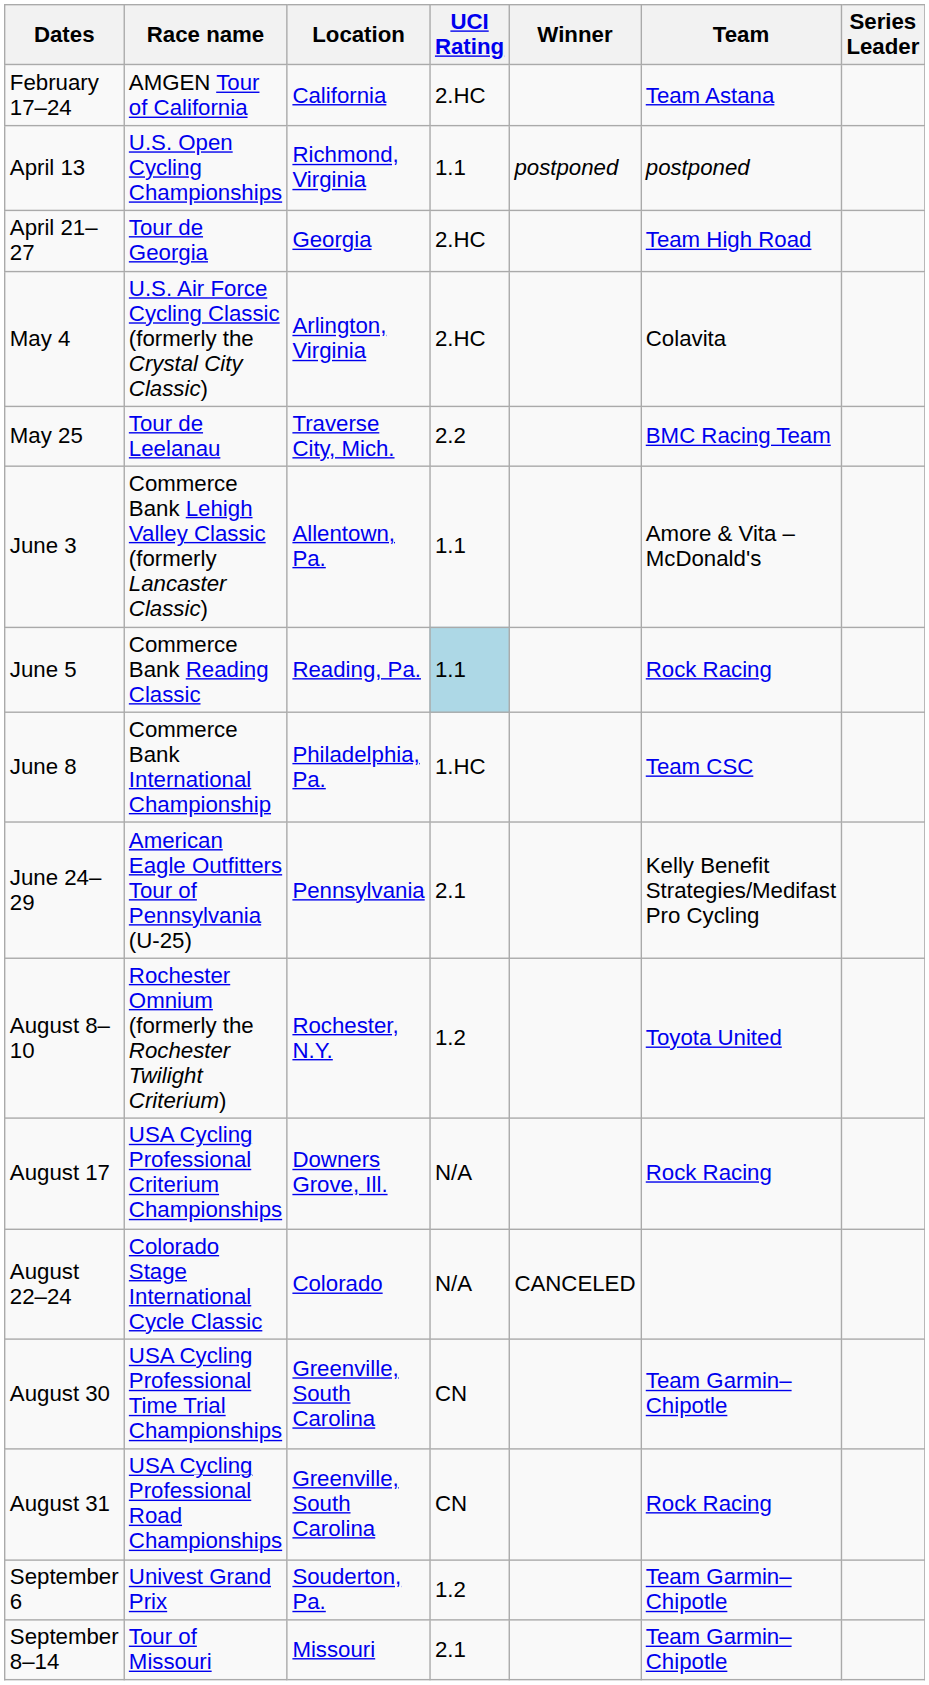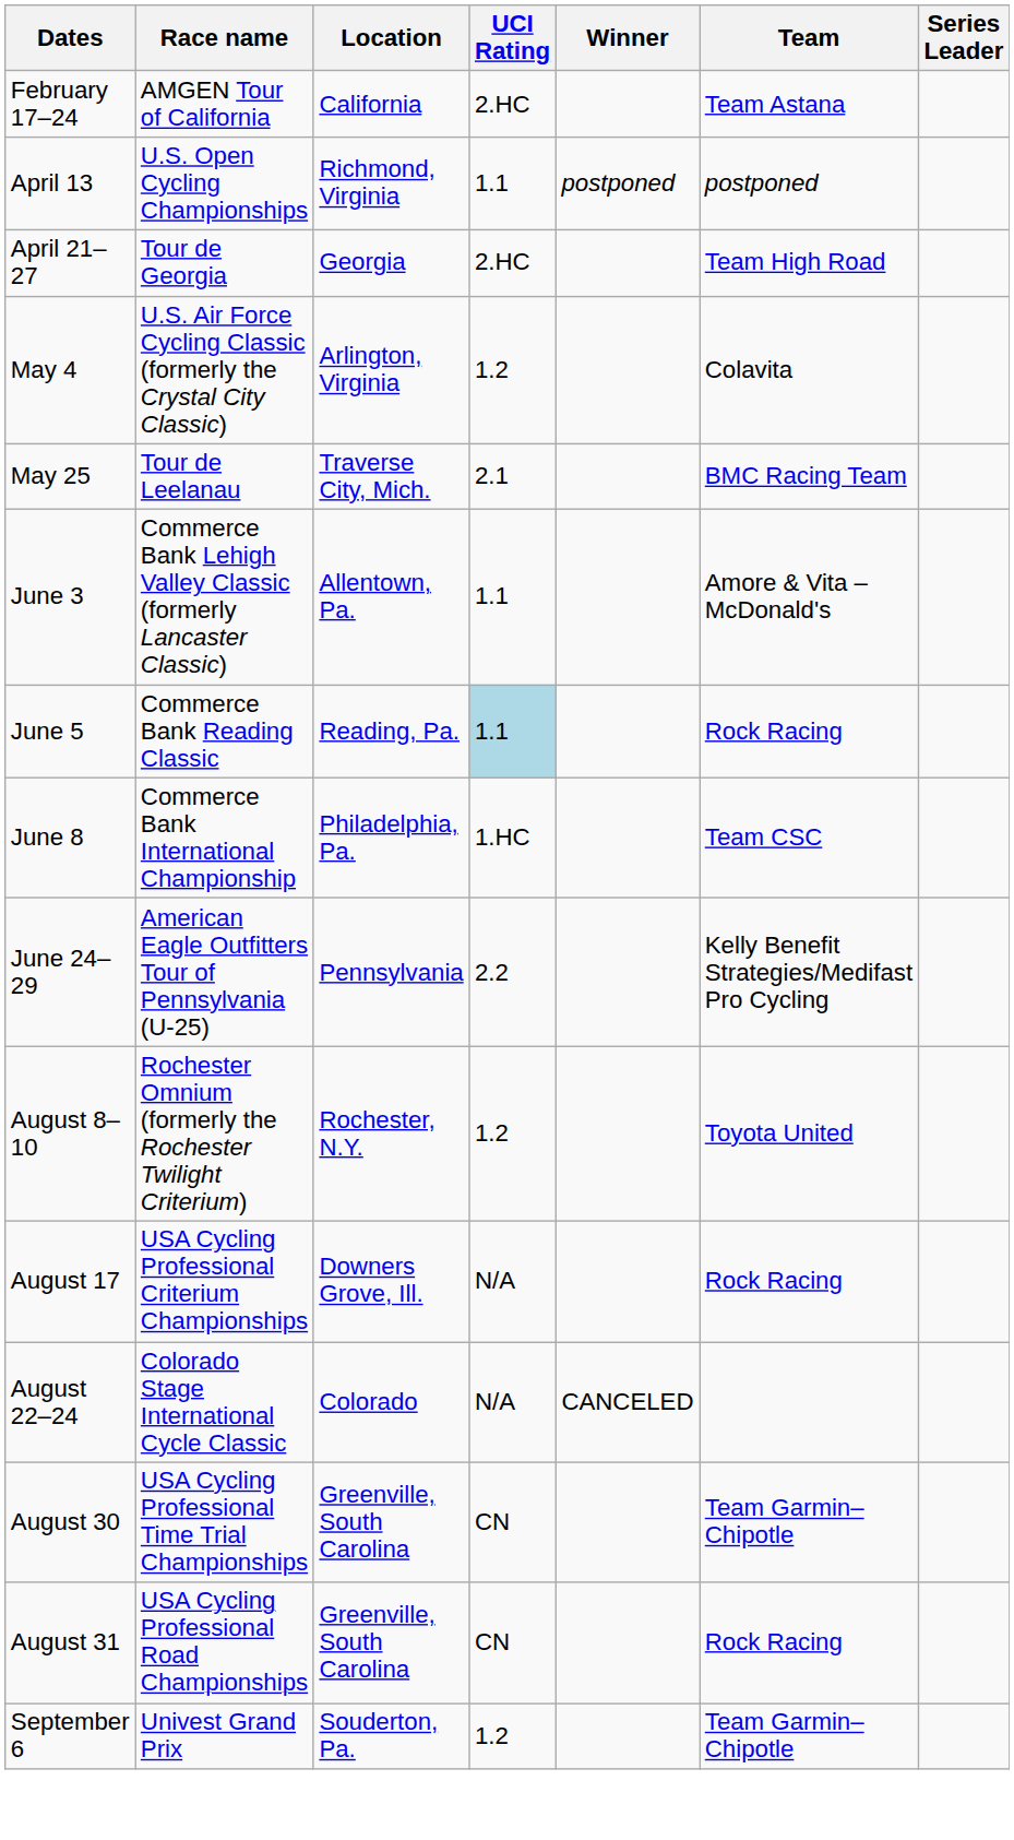May 4 | UCI Rating: 2.HC -> 1.2
May 25 | UCI Rating: 2.2 -> 2.1
June 24–29 | UCI Rating: 2.1 -> 2.2
- row: September 8–14 | Tour of Missouri | Missouri | 2.1 | Team Garmin–Chipotle
